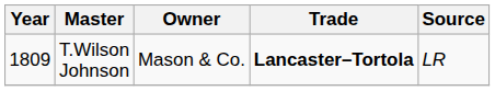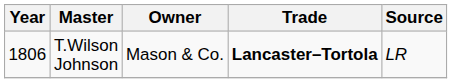T.Wilson Johnson | Year: 1809 -> 1806
